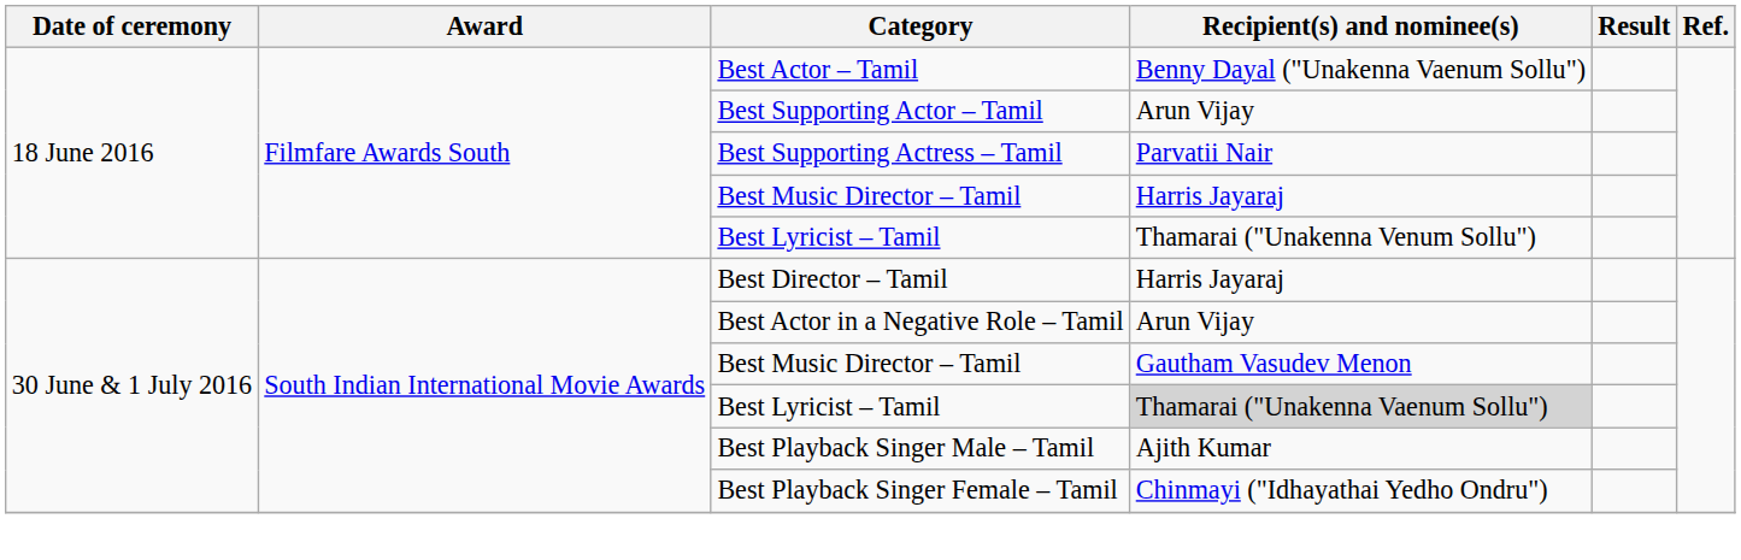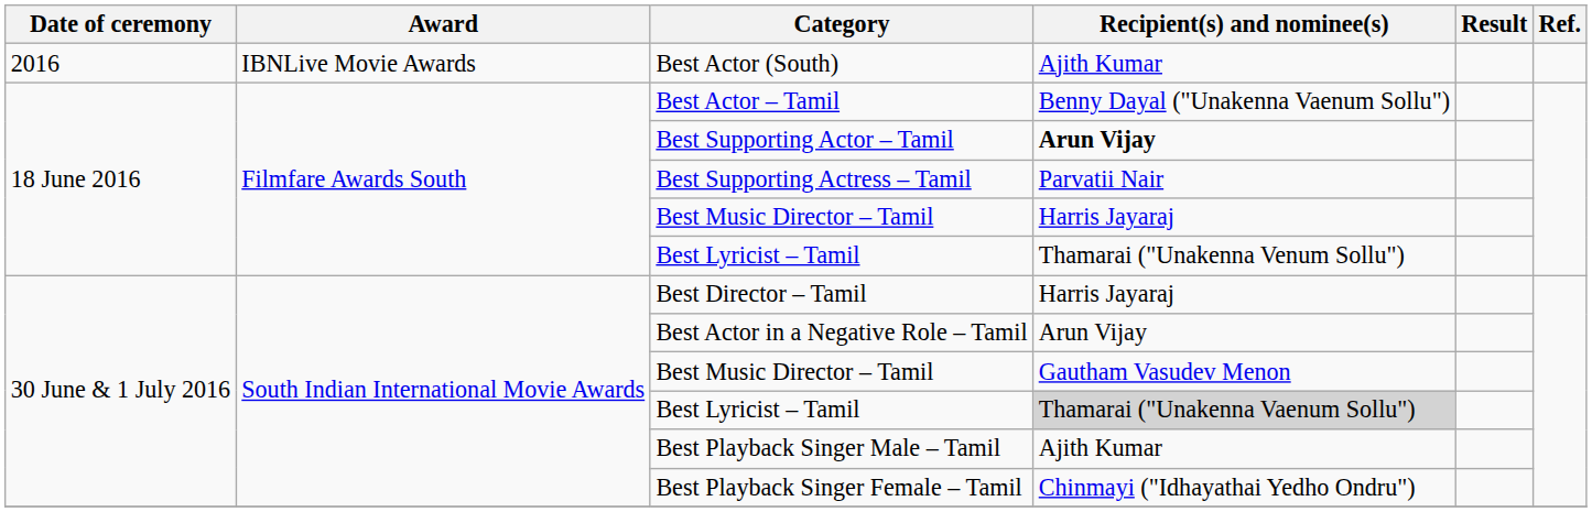+ row: 2016 | IBNLive Movie Awards | Best Actor (South) | Ajith Kumar
Best Supporting Actor – Tamil | Recipient(s) and nominee(s): normal -> bold
